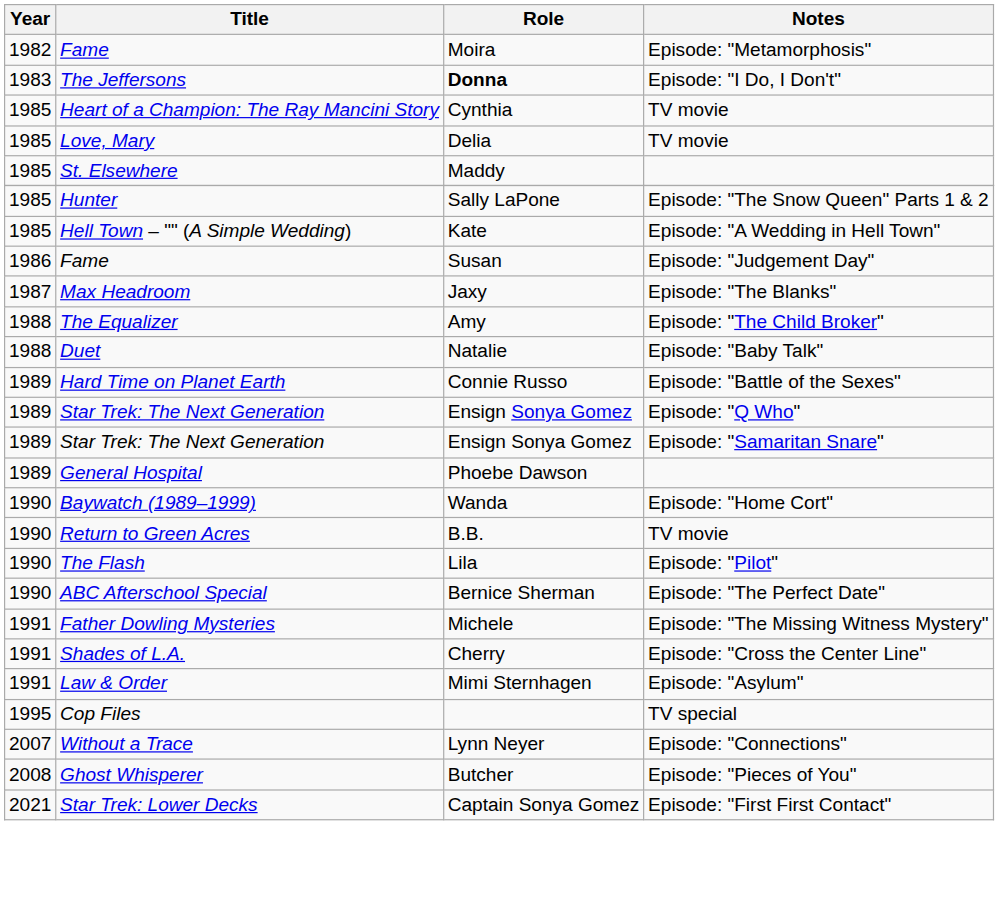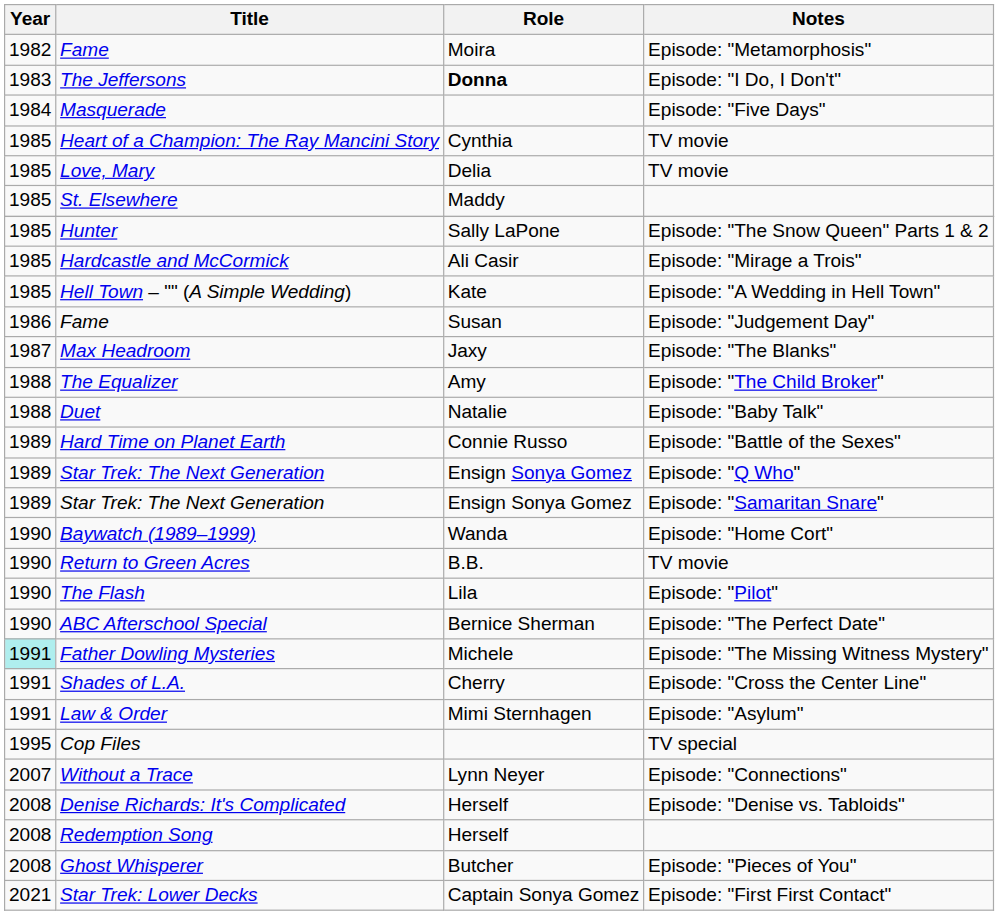+ row: 1984 | Masquerade | Episode: "Five Days"
+ row: 1985 | Hardcastle and McCormick | Ali Casir | Episode: "Mirage a Trois"
- row: 1989 | General Hospital | Phoebe Dawson
Father Dowling Mysteries | Year: no background -> paleturquoise background
+ row: 2008 | Denise Richards: It's Complicated | Herself | Episode: "Denise vs. Tabloids"
+ row: 2008 | Redemption Song | Herself
